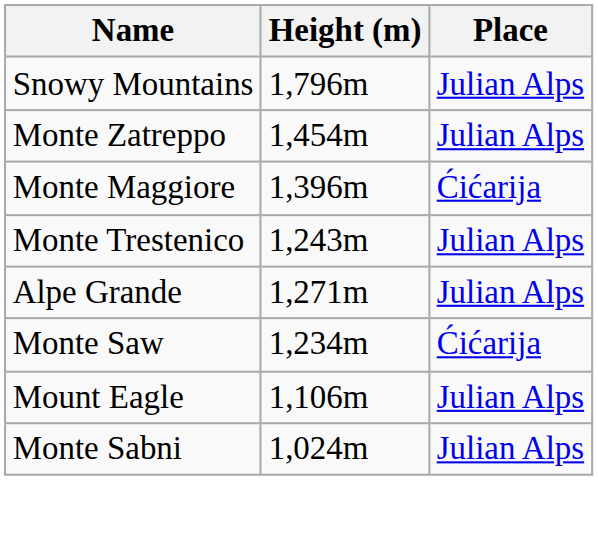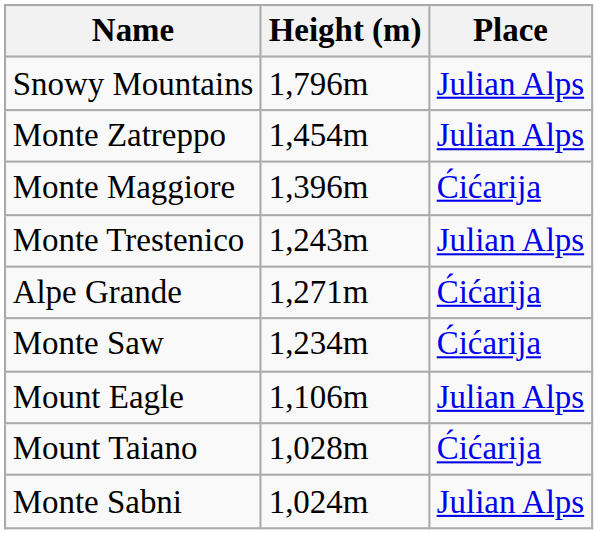Alpe Grande | Place: Julian Alps -> Ćićarija
+ row: Mount Taiano | 1,028m | Ćićarija
